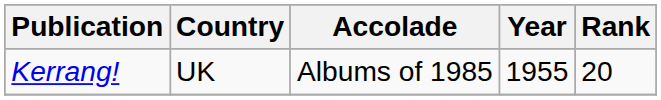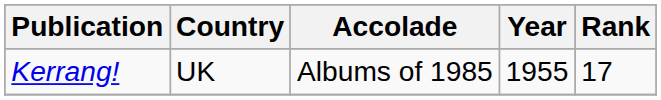Kerrang! | Rank: 20 -> 17
